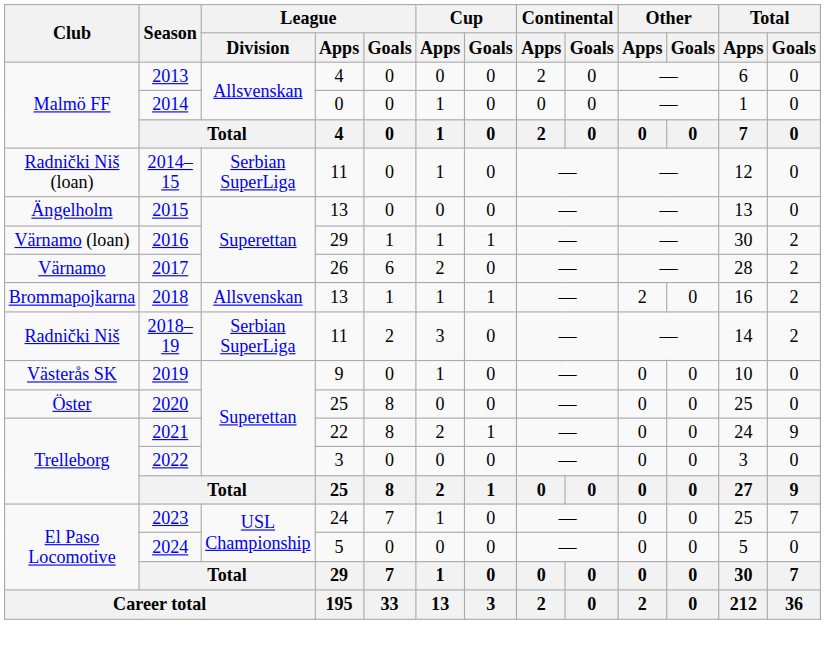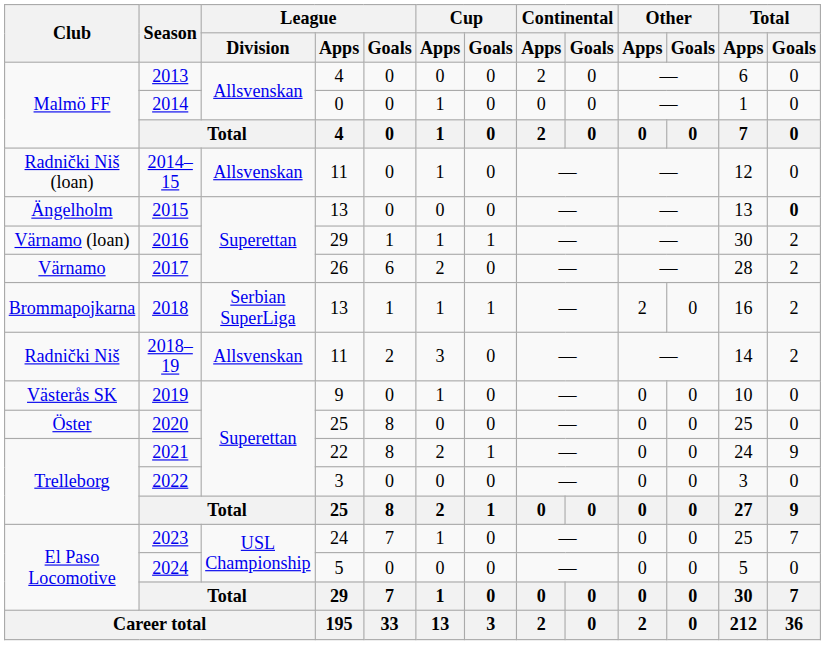2014–15 | League / Division: Serbian SuperLiga -> Allsvenskan
2015 | Total / Goals: normal -> bold
2018 | League / Division: Allsvenskan -> Serbian SuperLiga
2018–19 | League / Division: Serbian SuperLiga -> Allsvenskan
